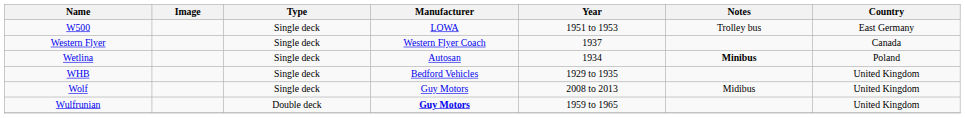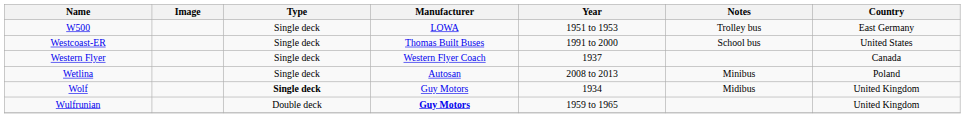+ row: Westcoast-ER | Single deck | Thomas Built Buses | 1991 to 2000 | School bus | United States
Wetlina | Year: 1934 -> 2008 to 2013
Wetlina | Notes: bold -> normal
- row: WHB | Single deck | Bedford Vehicles | 1929 to 1935 | United Kingdom
Wolf | Type: normal -> bold
Wolf | Year: 2008 to 2013 -> 1934
